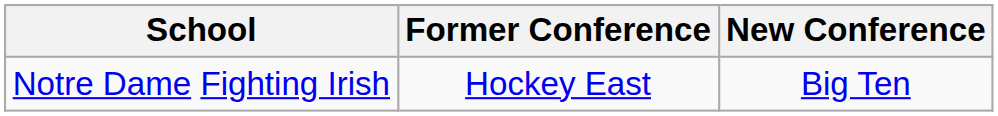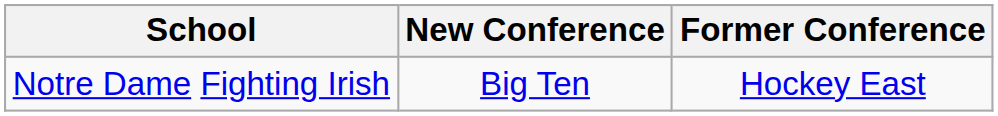columns swapped: Former Conference <-> New Conference
